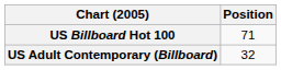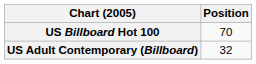US Billboard Hot 100 | Position: 71 -> 70
